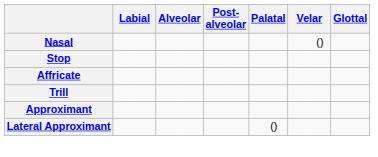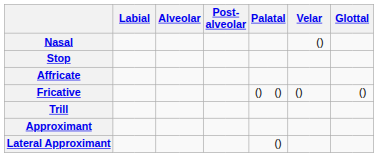+ row: Fricative | () | () | () | ()
